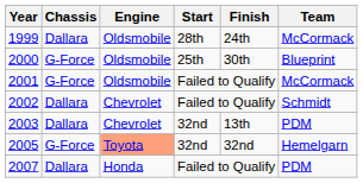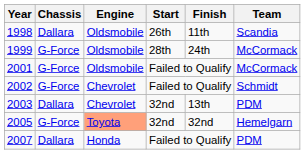+ row: 1998 | Dallara | Oldsmobile | 26th | 11th | Scandia
1999 | Chassis: Dallara -> G-Force
- row: 2000 | G-Force | Oldsmobile | 25th | 30th | Blueprint
2002 | Chassis: Dallara -> G-Force
